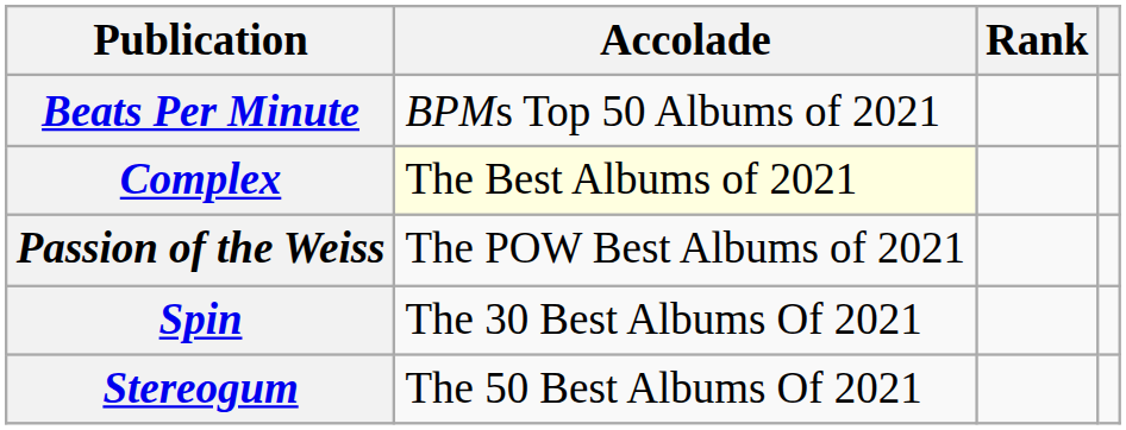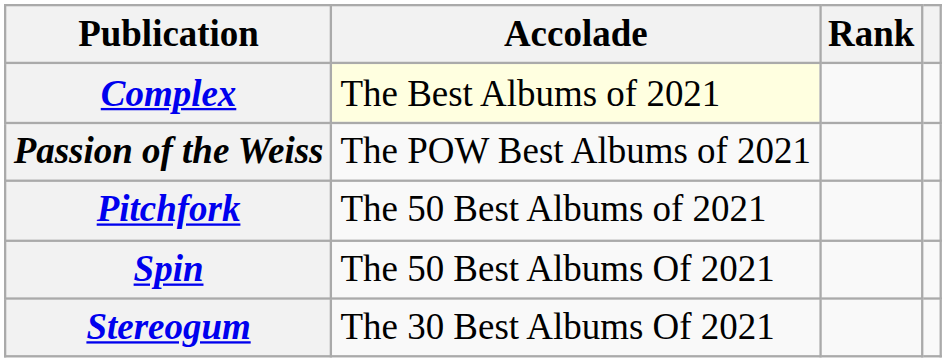- row: Beats Per Minute | BPMs Top 50 Albums of 2021
+ row: Pitchfork | The 50 Best Albums of 2021
Spin | Accolade: The 30 Best Albums Of 2021 -> The 50 Best Albums Of 2021
Stereogum | Accolade: The 50 Best Albums Of 2021 -> The 30 Best Albums Of 2021
